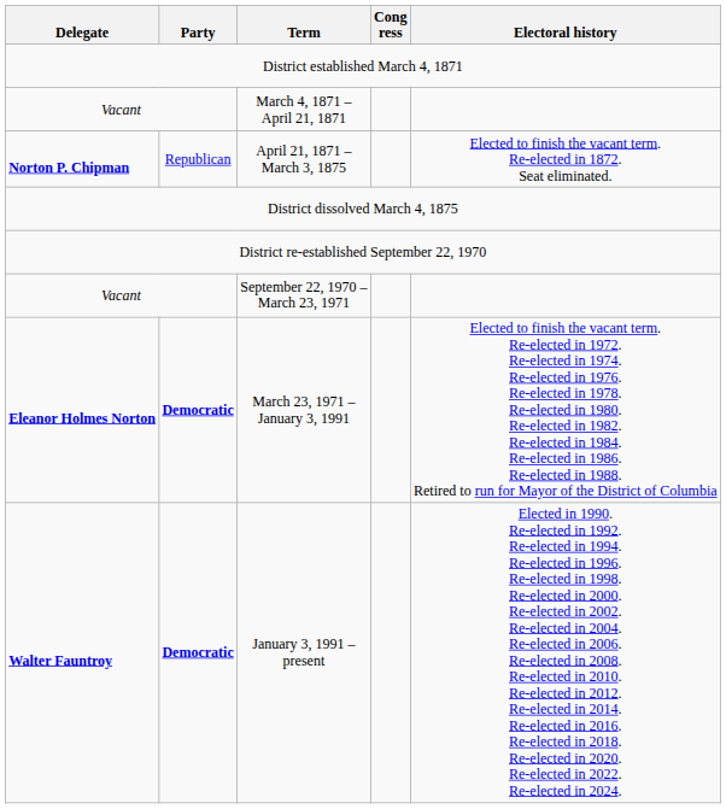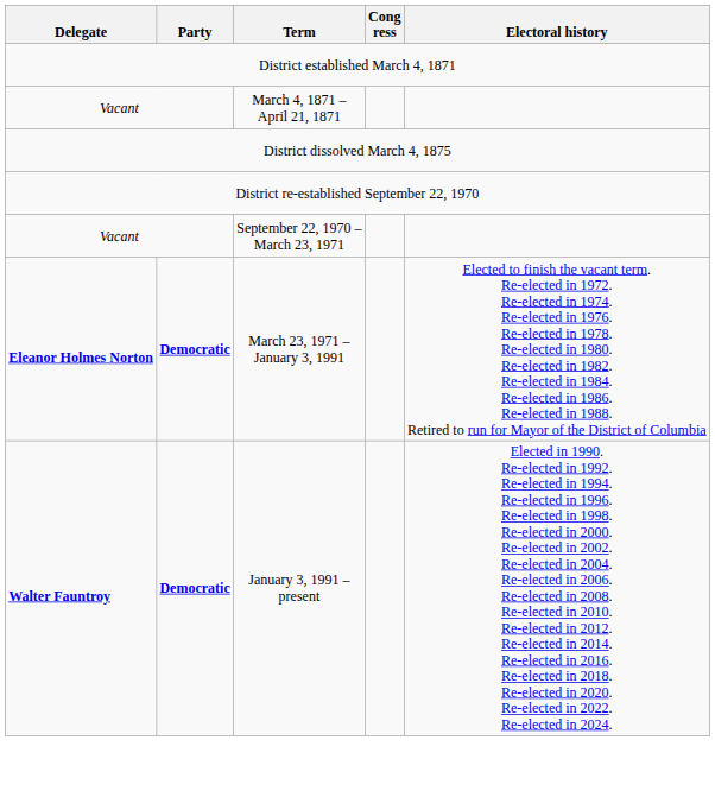- row: Norton P. Chipman | Republican | April 21, 1871 – March 3, 1875 | Elected to finish the vacant term. Re-elected in 1872. Seat eliminated.
